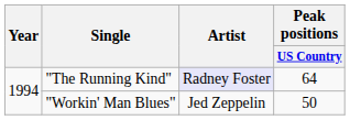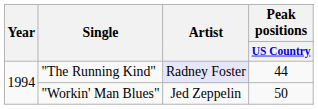"The Running Kind" | Peak positions / US Country: 64 -> 44
